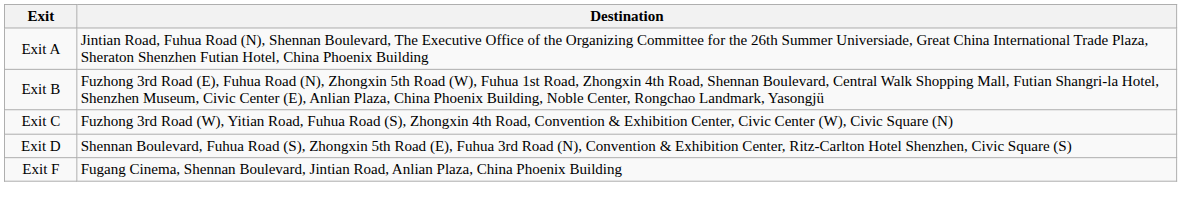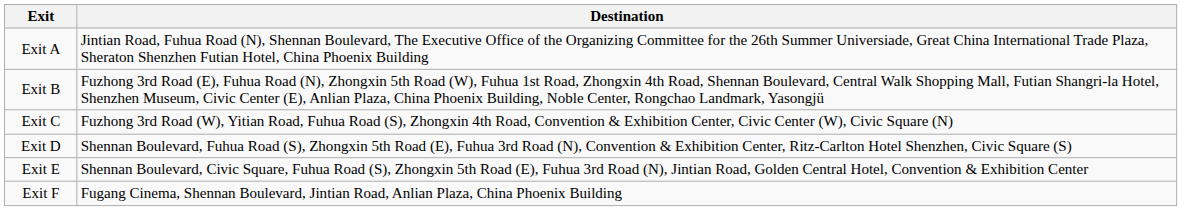+ row: Exit E | Shennan Boulevard, Civic Square, Fuhua Road (S), Zhongxin 5th Road (E), Fuhua 3rd Road (N), Jintian Road, Golden Central Hotel, Convention & Exhibition Center
